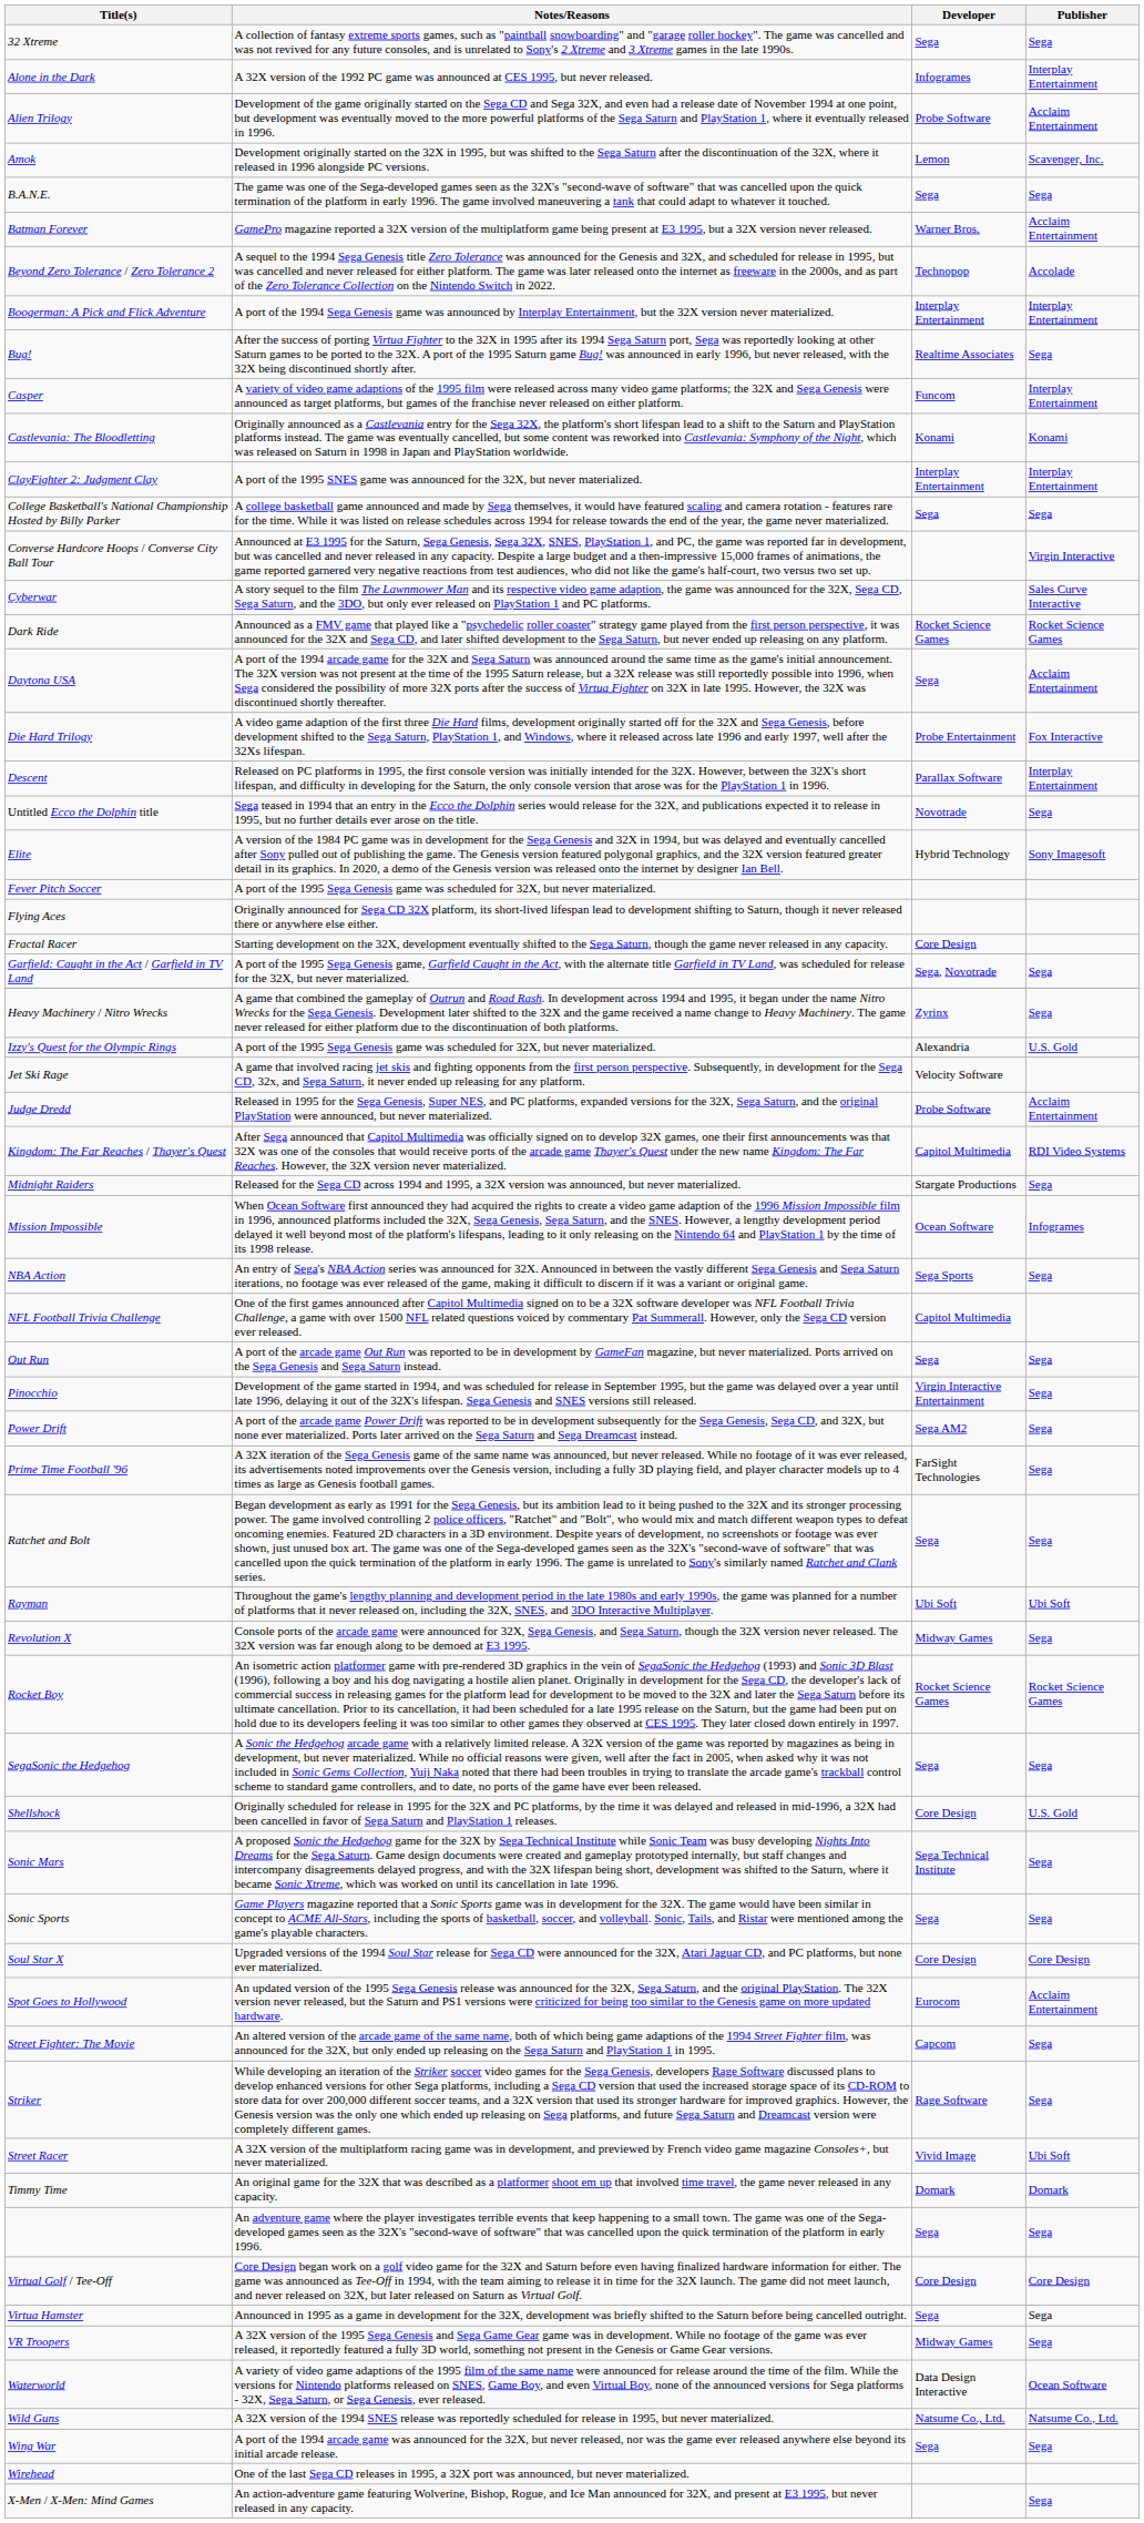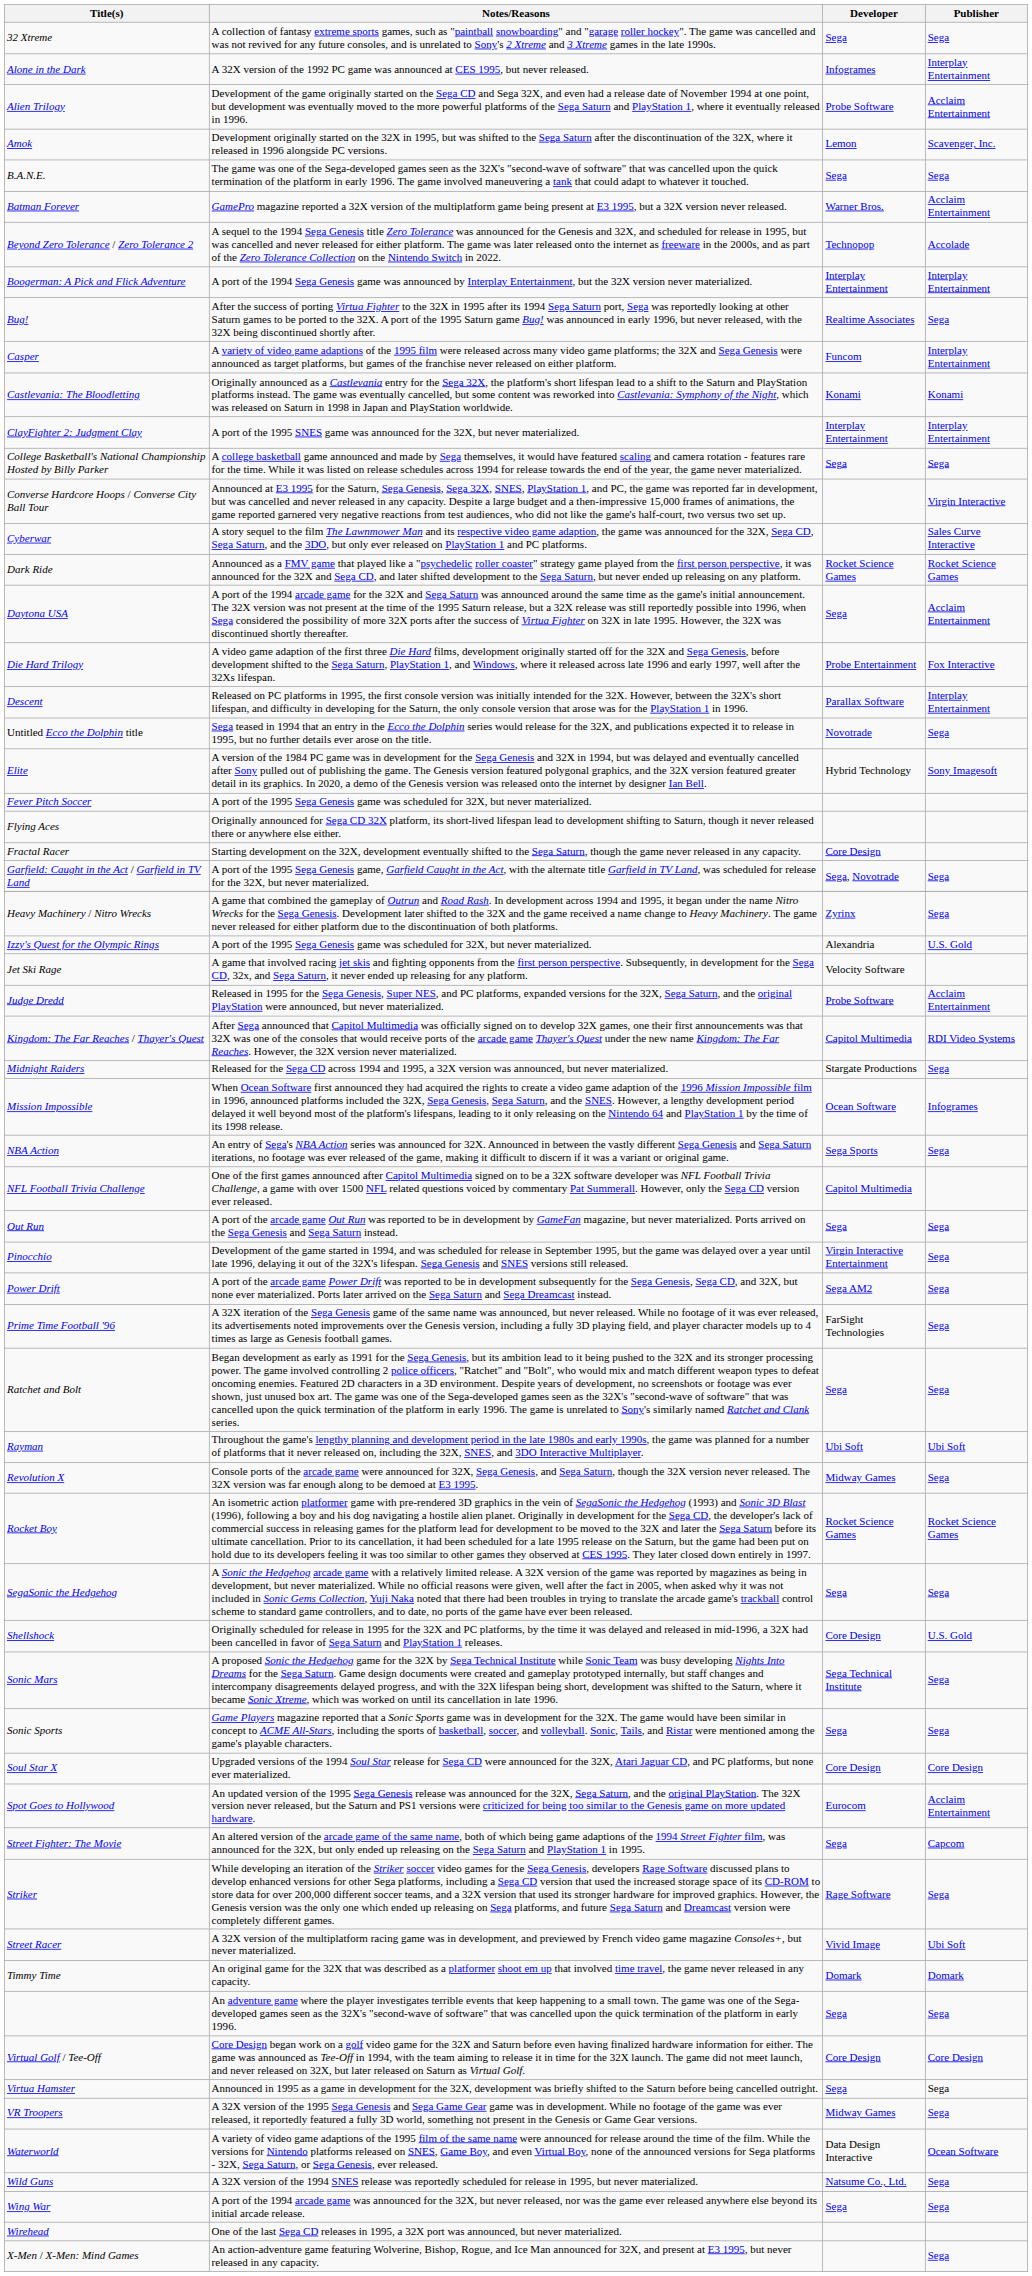Street Fighter: The Movie | Developer: Capcom -> Sega
Street Fighter: The Movie | Publisher: Sega -> Capcom
Wild Guns | Publisher: Natsume Co., Ltd. -> Sega
